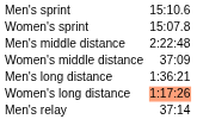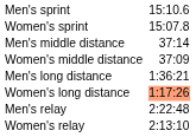Men's middle distance | column 3: 2:22:48 -> 37:14
Men's relay | column 3: 37:14 -> 2:22:48
+ row: Women's relay | 2:13:10
